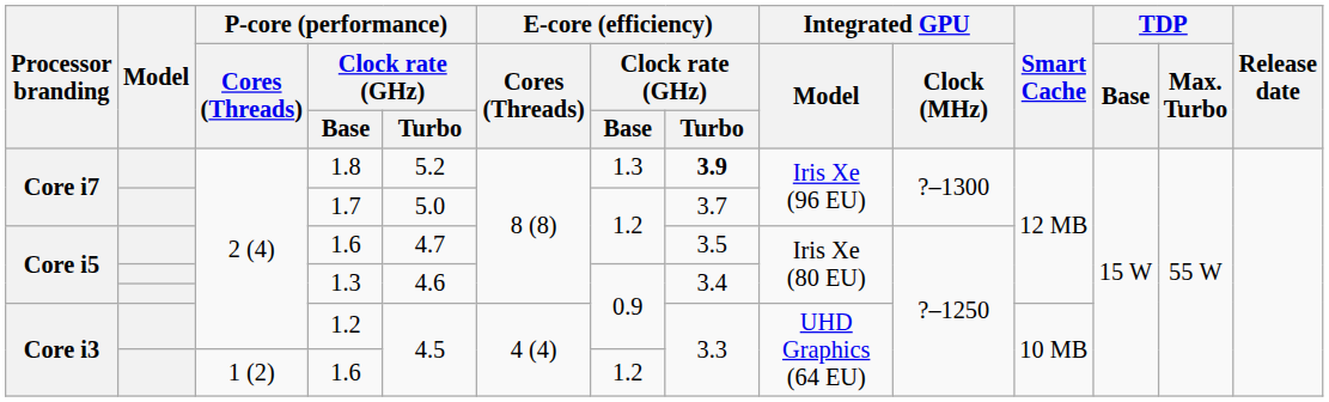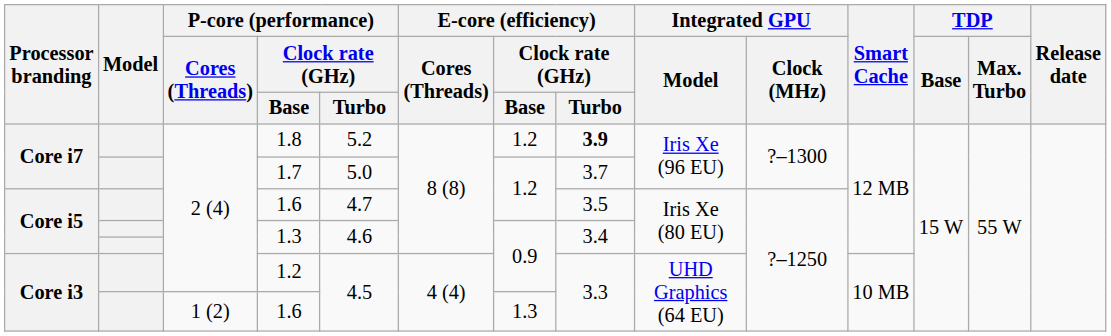1.8 | E-core (efficiency) / Clock rate (GHz) / Base: 1.3 -> 1.2
Core i3 / 1.6 | E-core (efficiency) / Clock rate (GHz) / Base: 1.2 -> 1.3
